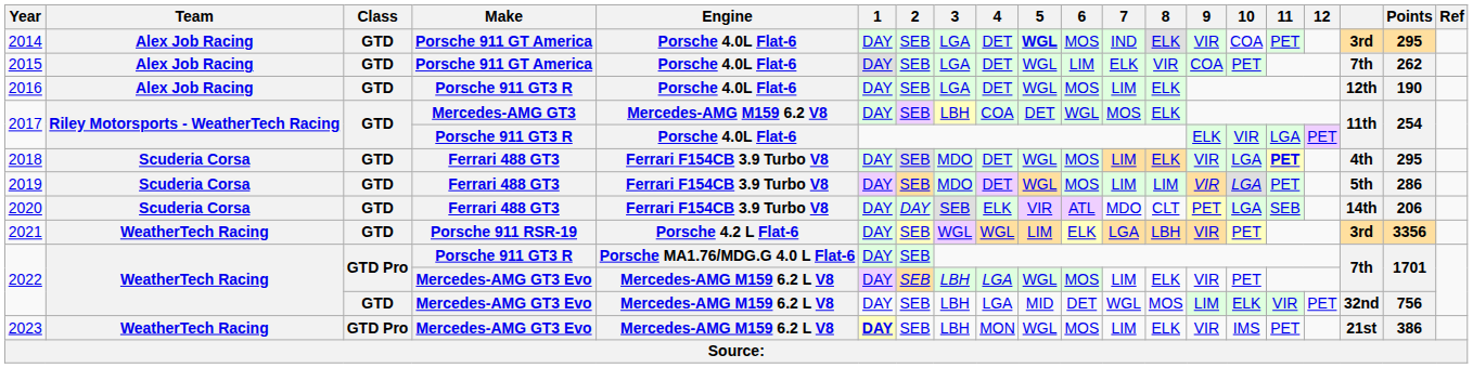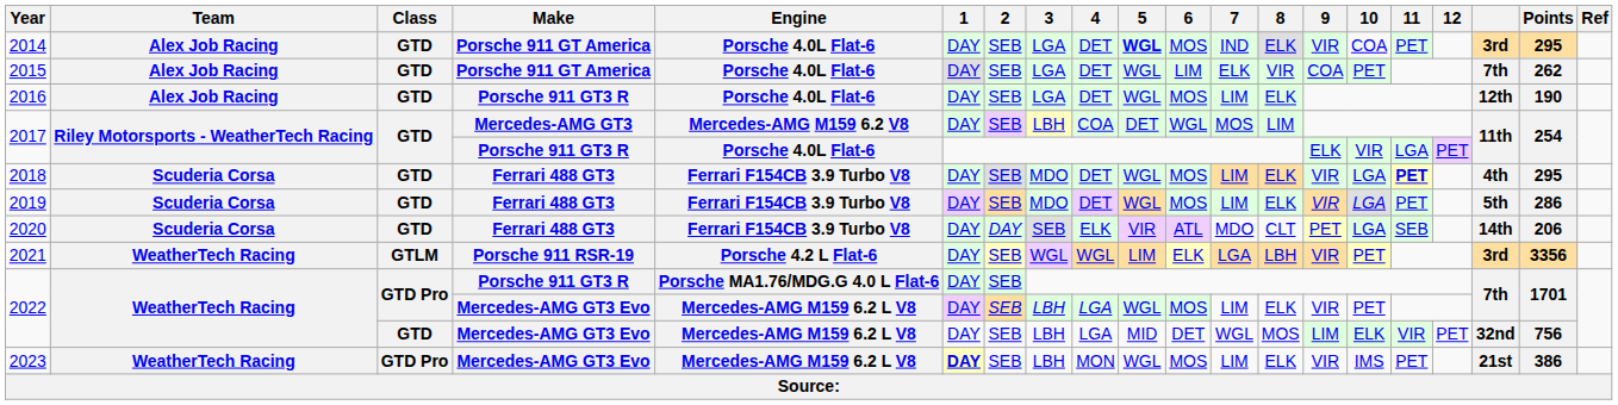2017 / Mercedes-AMG GT3 | 8: ELK -> LIM
2019 | 8: LIM -> ELK
2021 | Class: GTD -> GTLM
